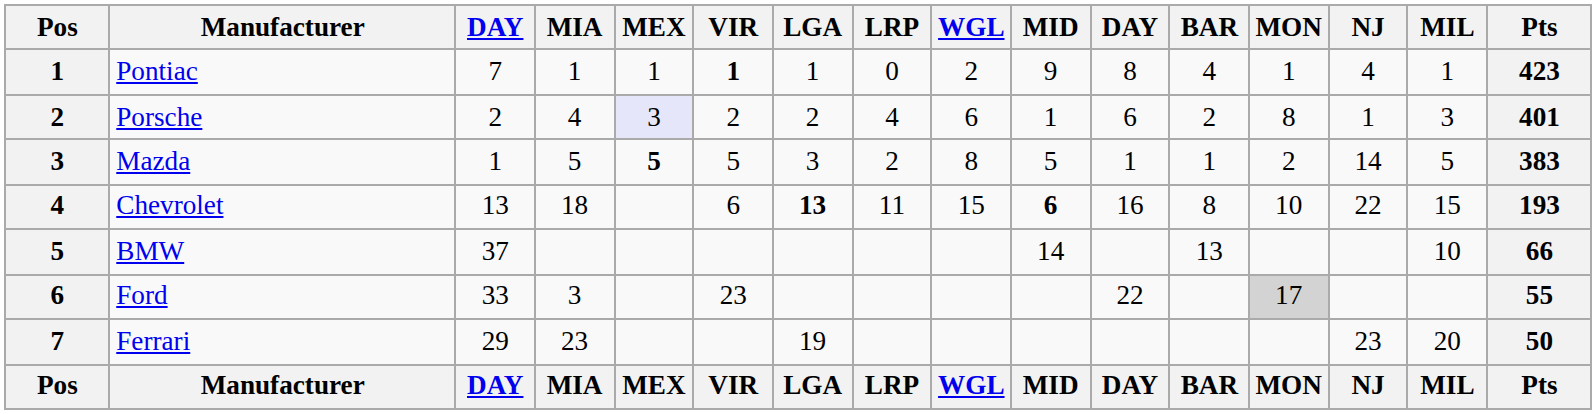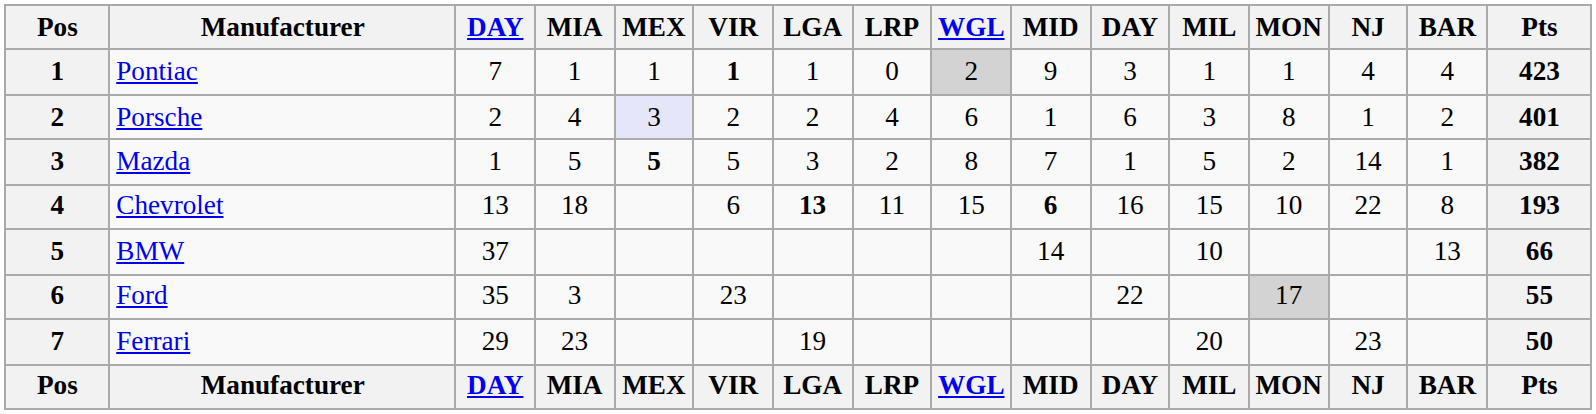columns swapped: BAR <-> MIL
Pontiac | WGL: no background -> lightgrey background
Pontiac | column 11: 8 -> 3
Mazda | MID: 5 -> 7
Mazda | Pts: 383 -> 382
Ford | column 3: 33 -> 35
